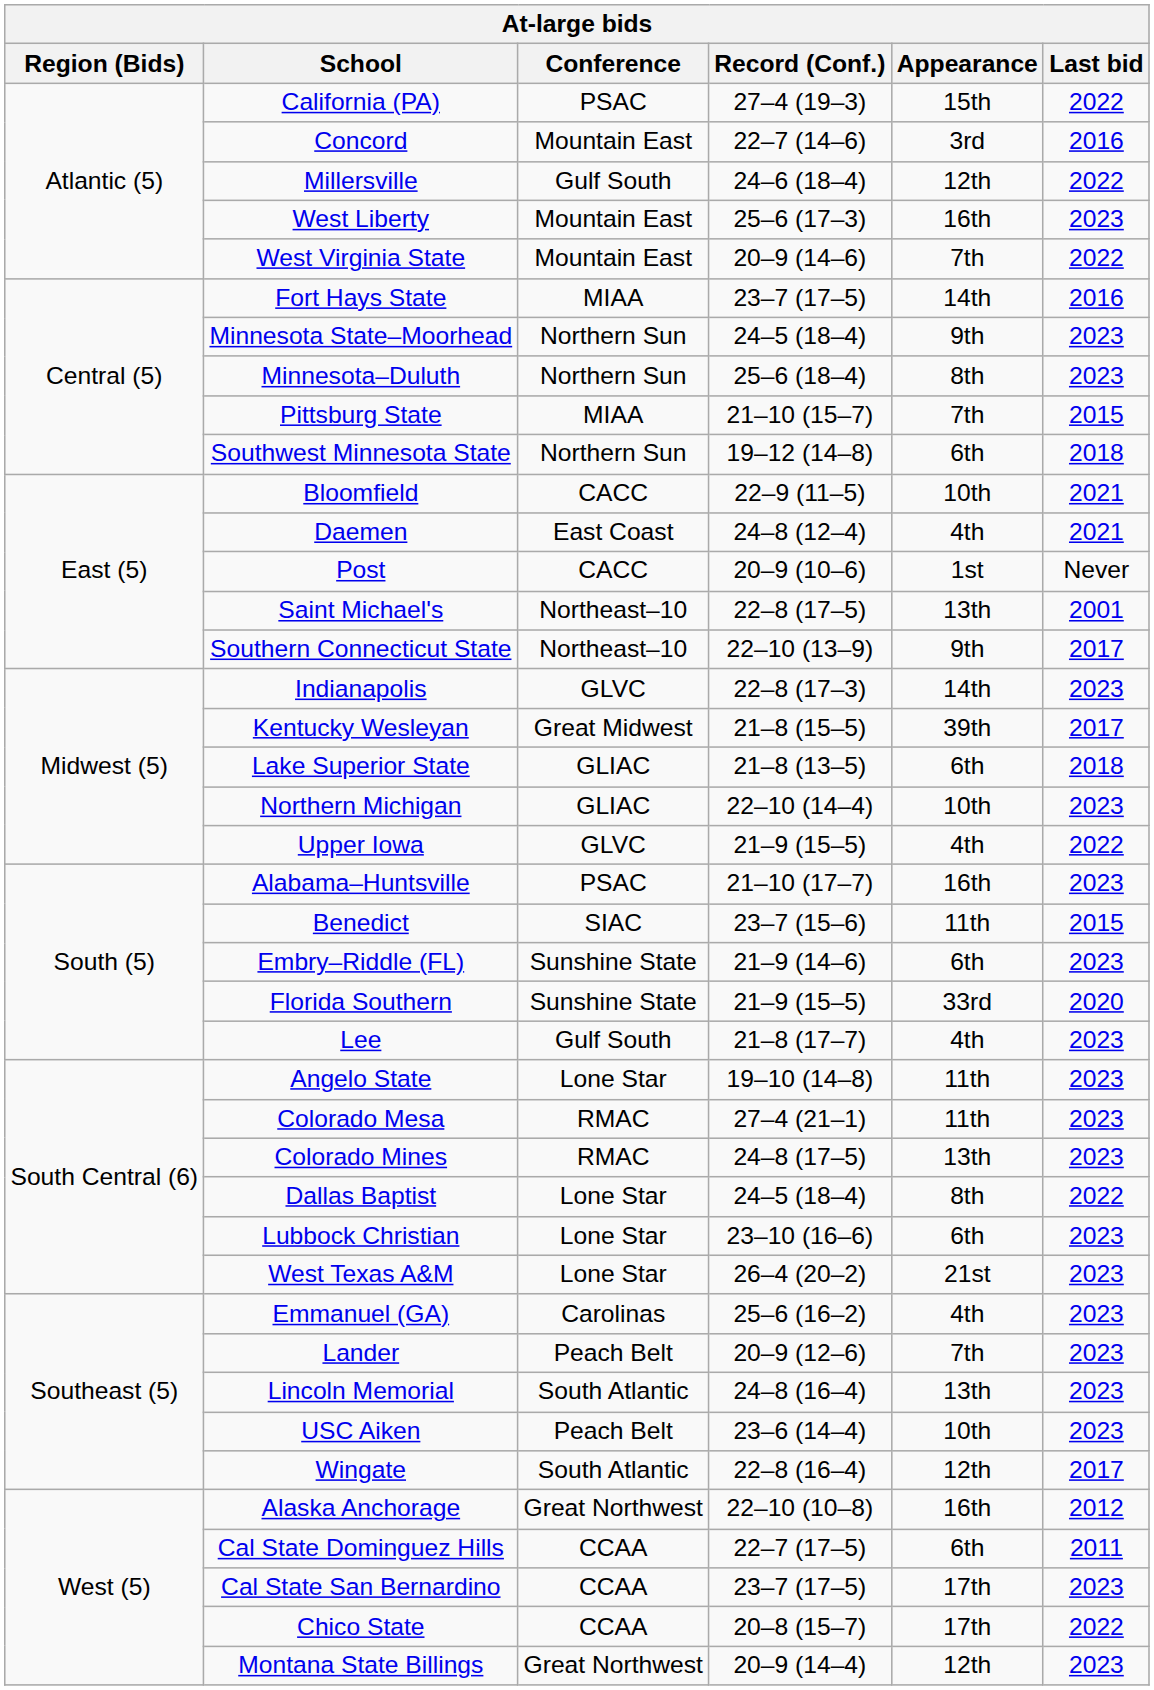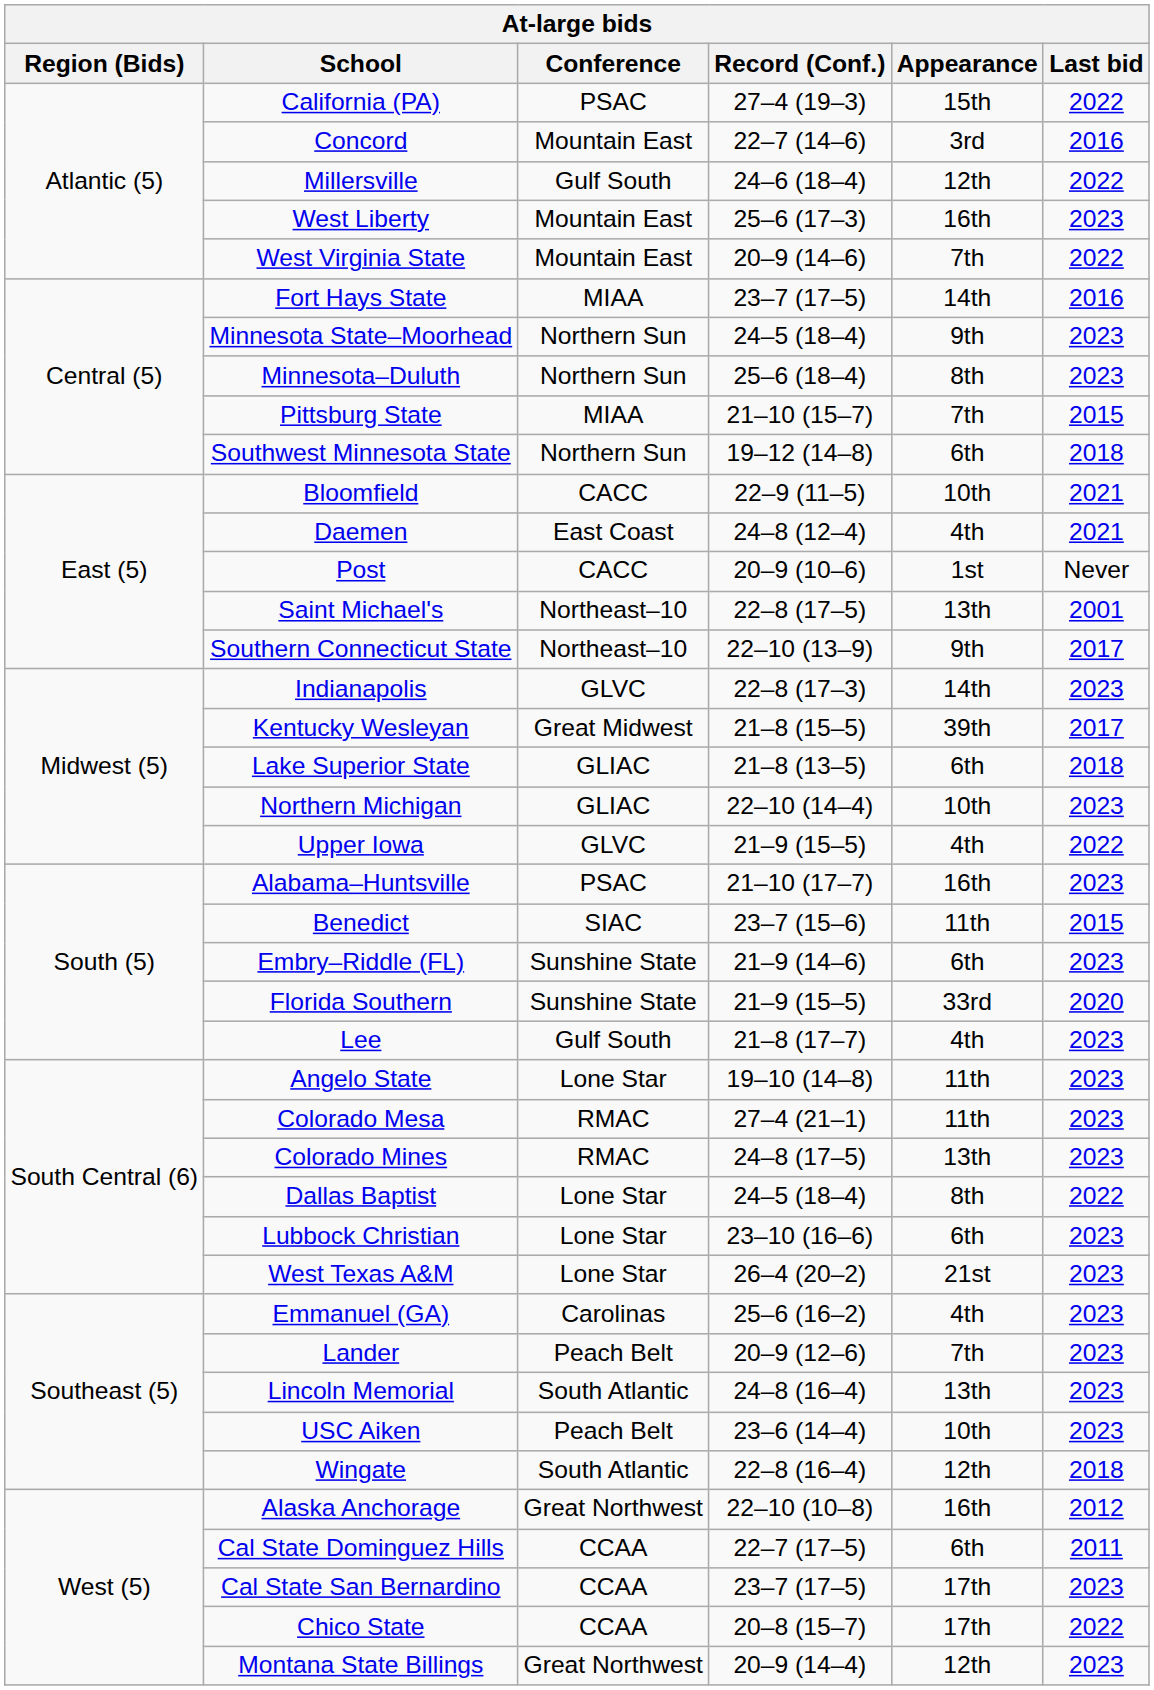Wingate | Last bid: 2017 -> 2018
